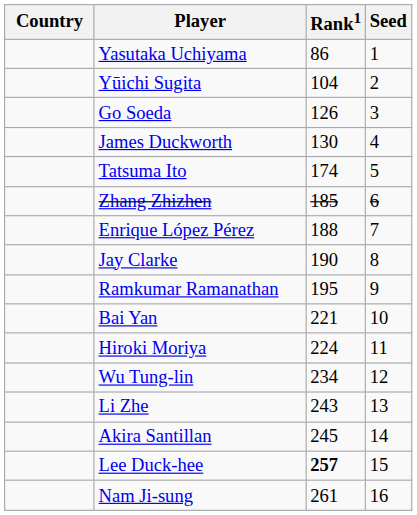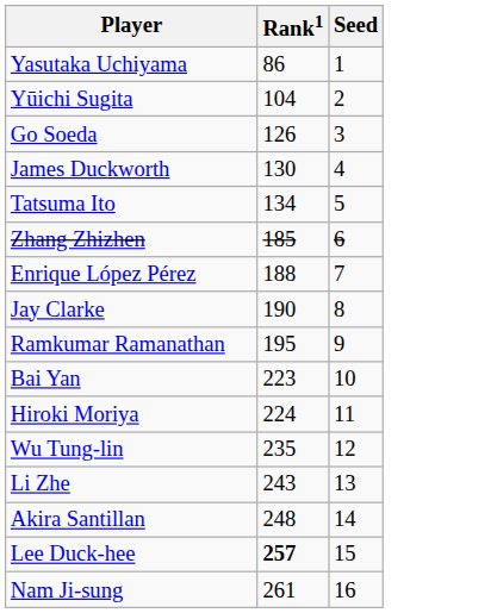- column: Country
Tatsuma Ito | Rank1: 174 -> 134
Bai Yan | Rank1: 221 -> 223
Wu Tung-lin | Rank1: 234 -> 235
Akira Santillan | Rank1: 245 -> 248
